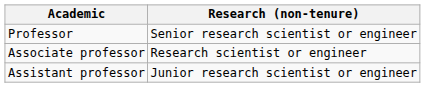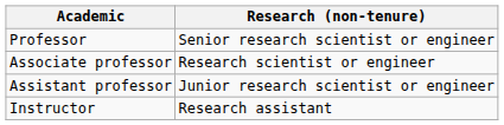+ row: Instructor | Research assistant
